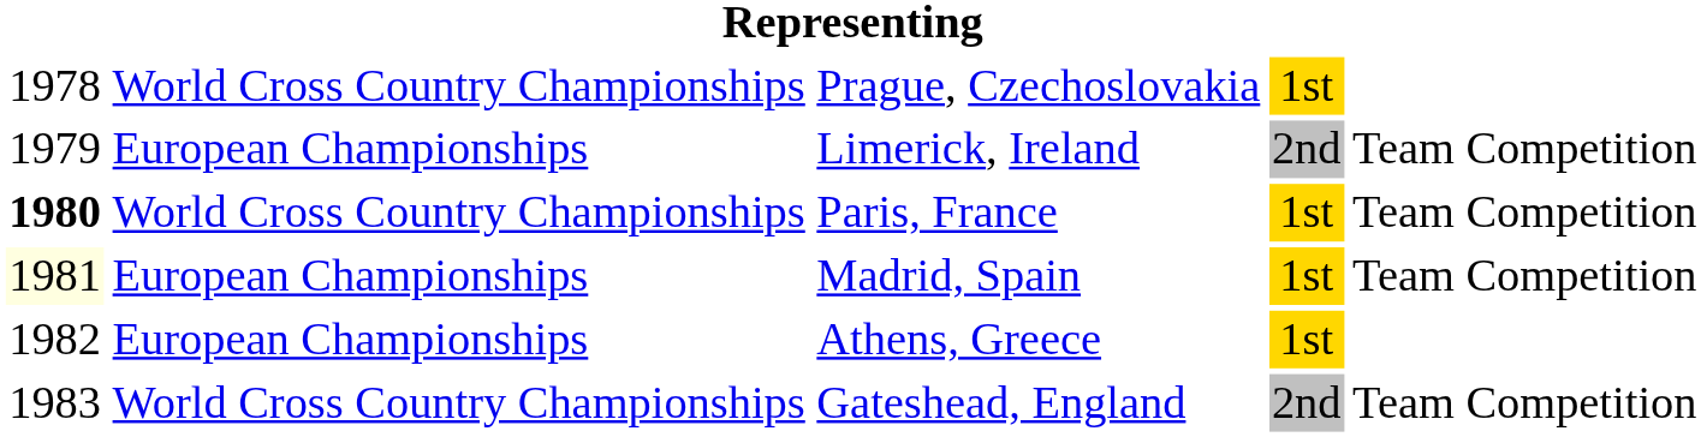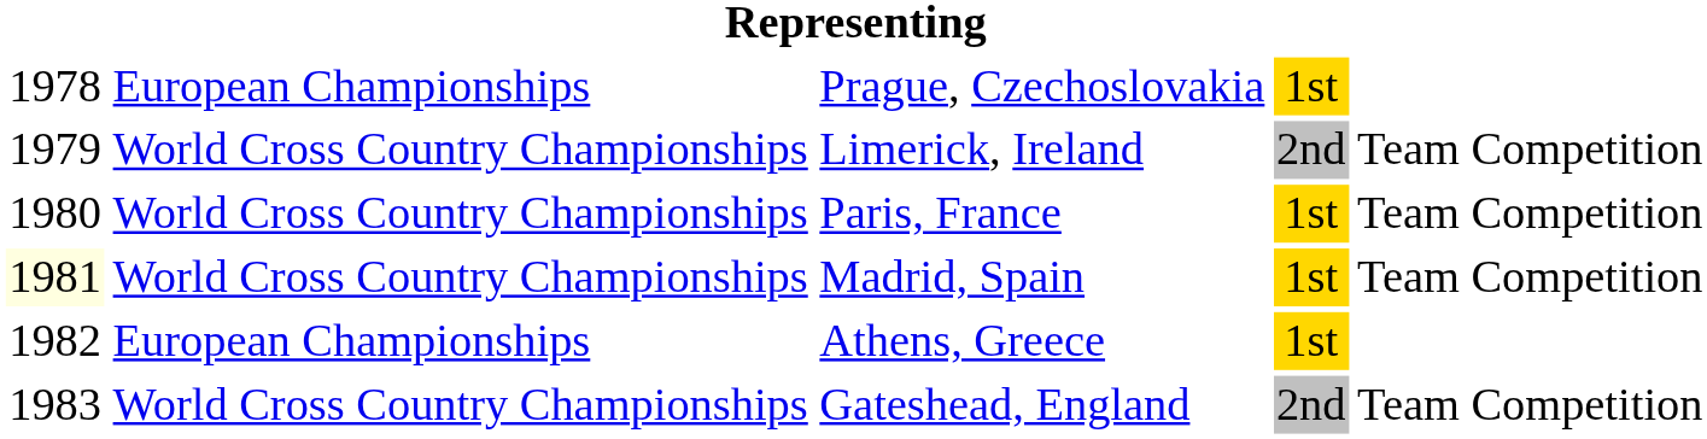Prague, Czechoslovakia | column 2: World Cross Country Championships -> European Championships
Limerick, Ireland | column 2: European Championships -> World Cross Country Championships
Paris, France | column 1: bold -> normal
Madrid, Spain | column 2: European Championships -> World Cross Country Championships
